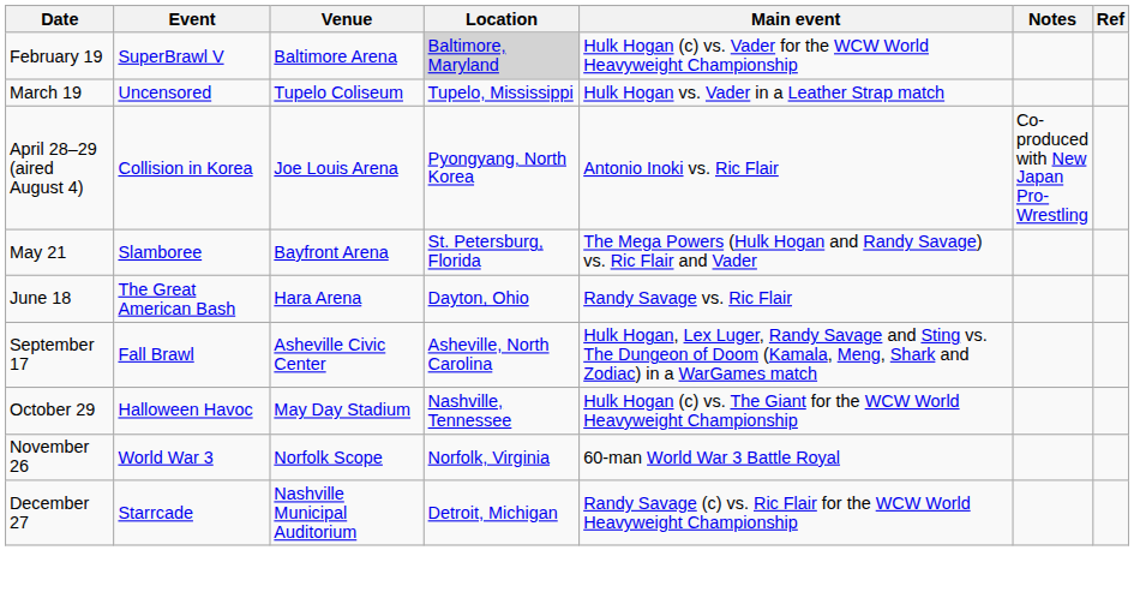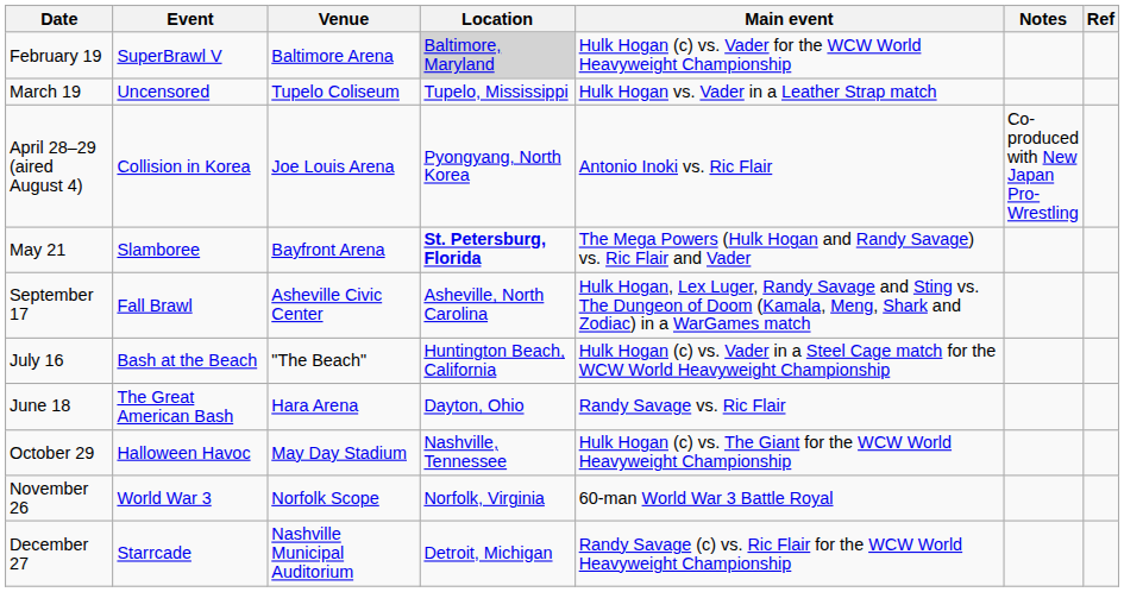May 21 | Location: normal -> bold
rows swapped: June 18 <-> September 17
+ row: July 16 | Bash at the Beach | "The Beach" | Huntington Beach, California | Hulk Hogan (c) vs. Vader in a Steel Cage match for the WCW World Heavyweight Championship
